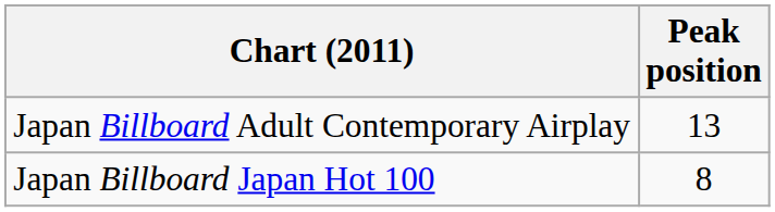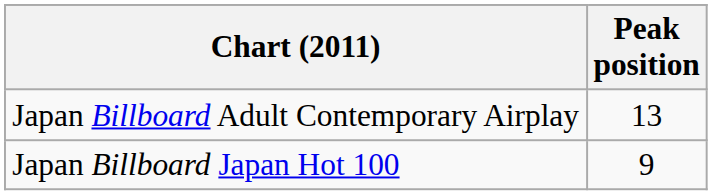Japan Billboard Japan Hot 100 | Peak position: 8 -> 9
